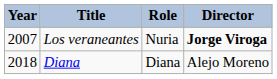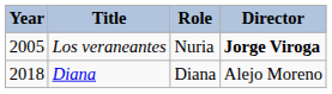Los veraneantes | Year: 2007 -> 2005
